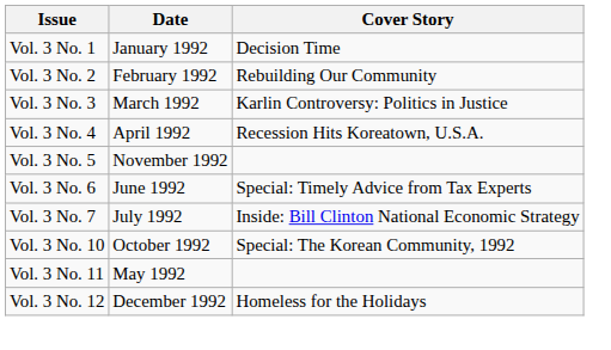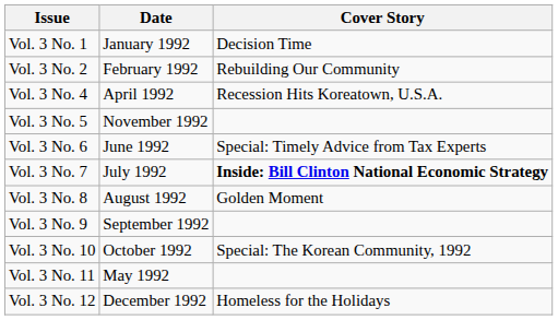- row: Vol. 3 No. 3 | March 1992 | Karlin Controversy: Politics in Justice
Vol. 3 No. 7 | Cover Story: normal -> bold
+ row: Vol. 3 No. 8 | August 1992 | Golden Moment
+ row: Vol. 3 No. 9 | September 1992
